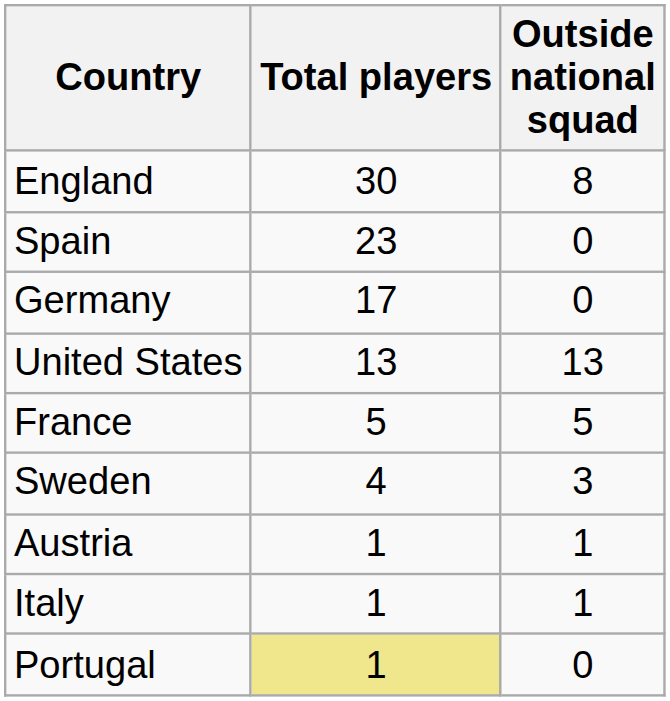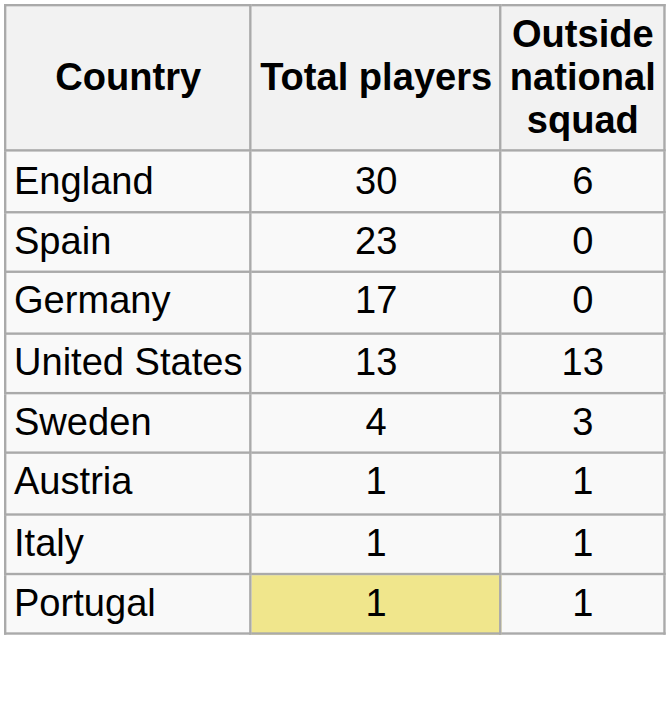England | Outside national squad: 8 -> 6
- row: France | 5 | 5
Portugal | Outside national squad: 0 -> 1
